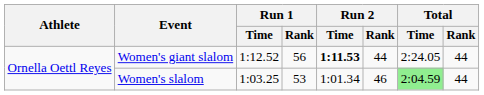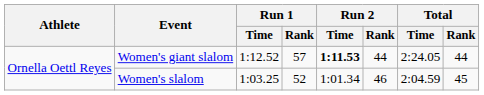Women's giant slalom | Run 1 / Rank: 56 -> 57
Women's slalom | Run 1 / Rank: 53 -> 52
Women's slalom | Total / Time: lightgreen background -> no background
Women's slalom | Total / Rank: 44 -> 45
